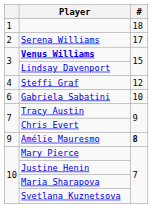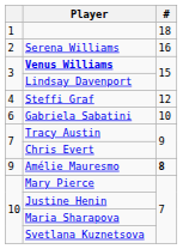Serena Williams | #: 17 -> 16
